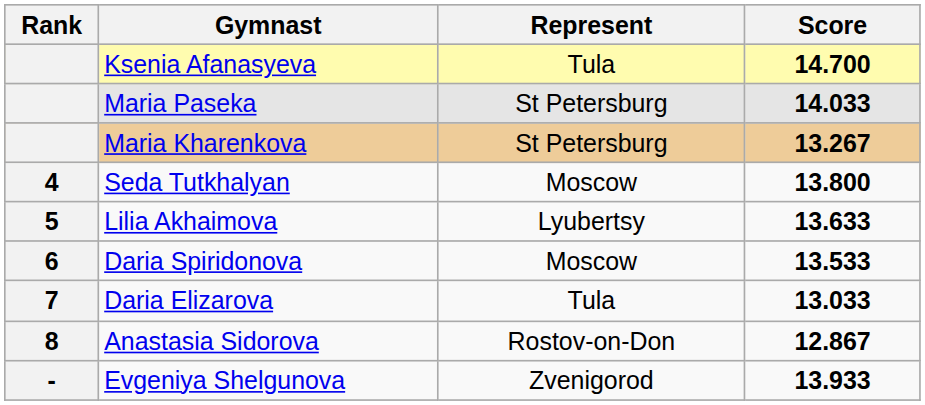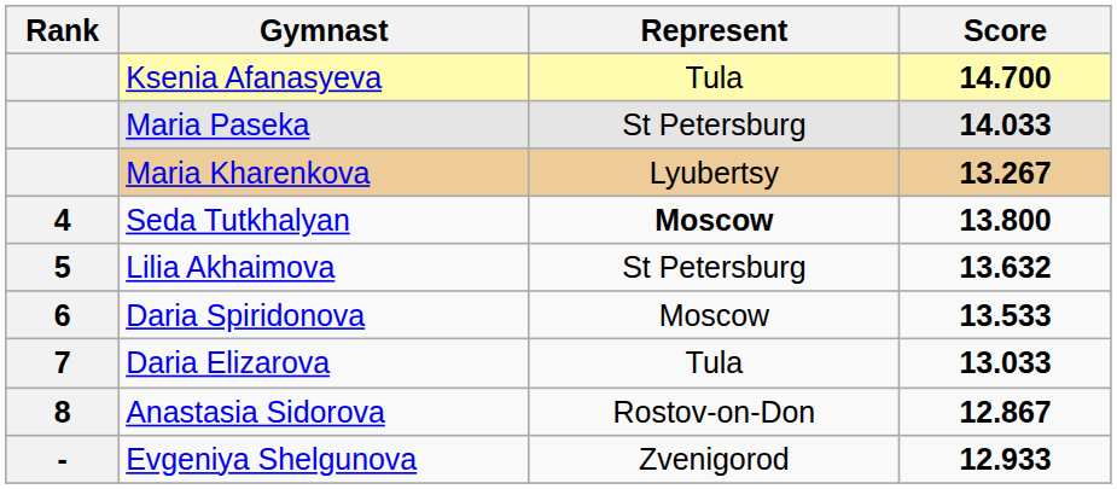Maria Kharenkova | Represent: St Petersburg -> Lyubertsy
Seda Tutkhalyan | Represent: normal -> bold
Lilia Akhaimova | Represent: Lyubertsy -> St Petersburg
Lilia Akhaimova | Score: 13.633 -> 13.632
Evgeniya Shelgunova | Score: 13.933 -> 12.933
